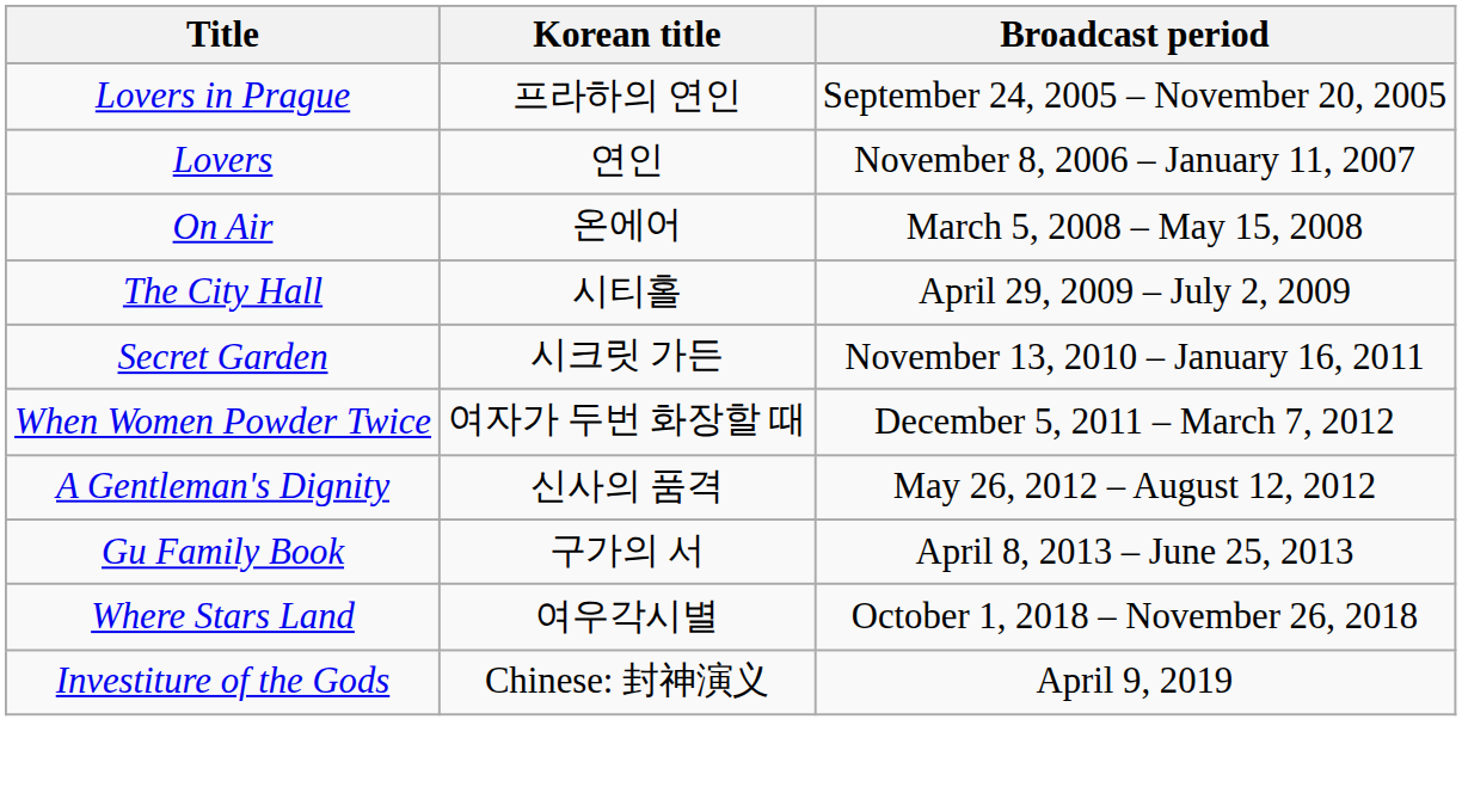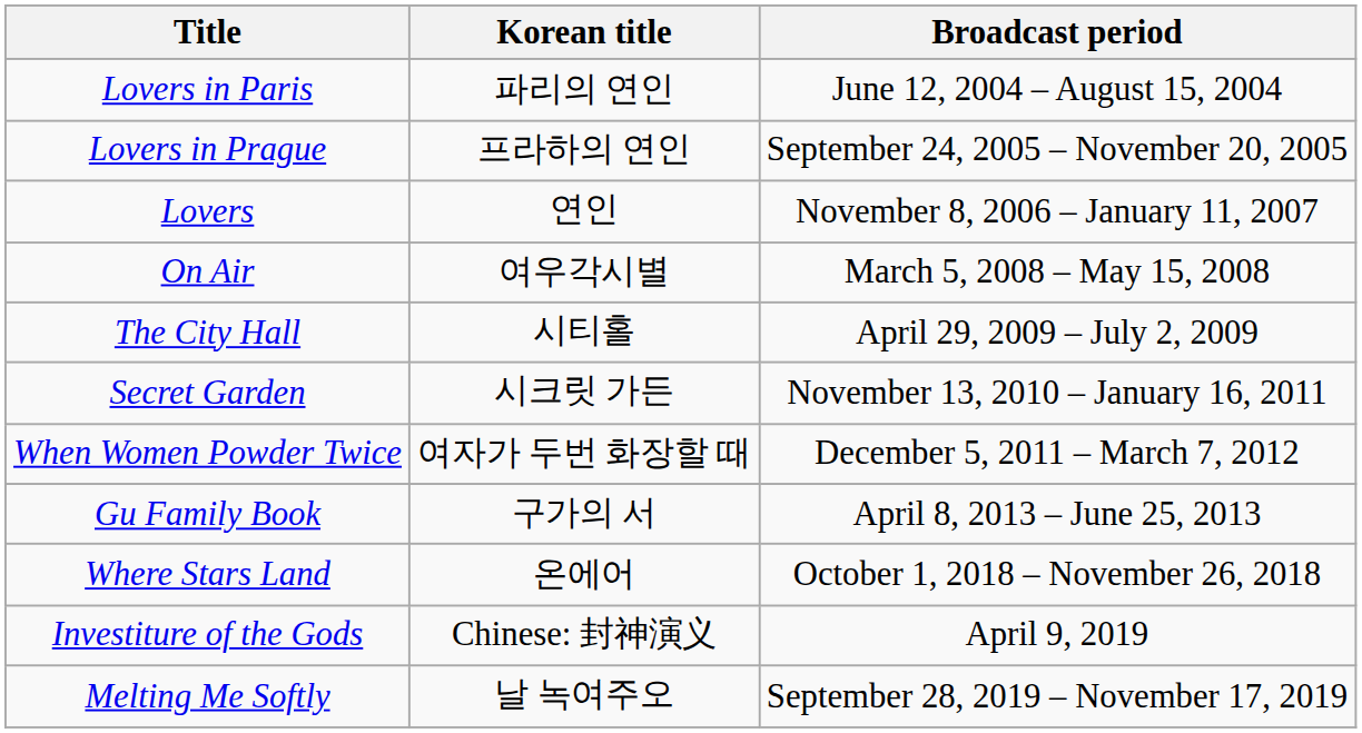+ row: Lovers in Paris | 파리의 연인 | June 12, 2004 – August 15, 2004
On Air | Korean title: 온에어 -> 여우각시별
- row: A Gentleman's Dignity | 신사의 품격 | May 26, 2012 – August 12, 2012
Where Stars Land | Korean title: 여우각시별 -> 온에어
+ row: Melting Me Softly | 날 녹여주오 | September 28, 2019 – November 17, 2019
